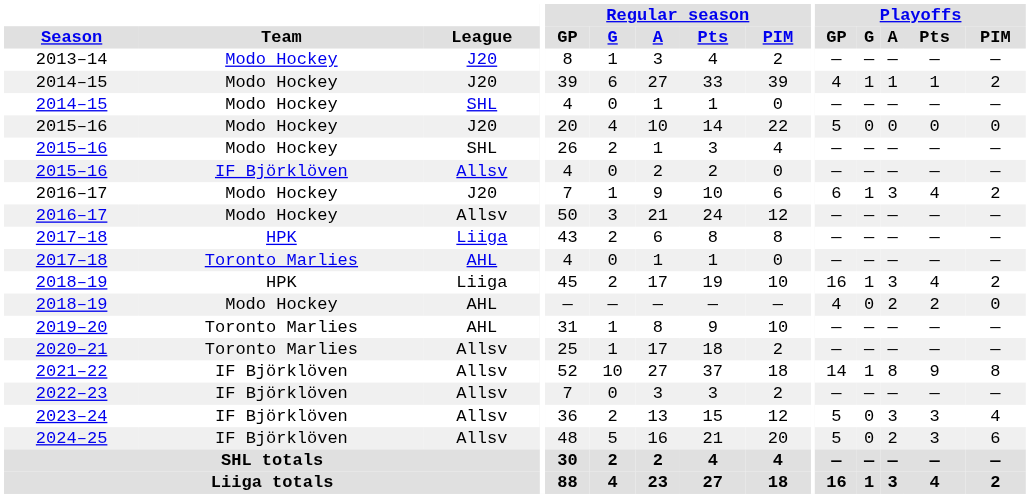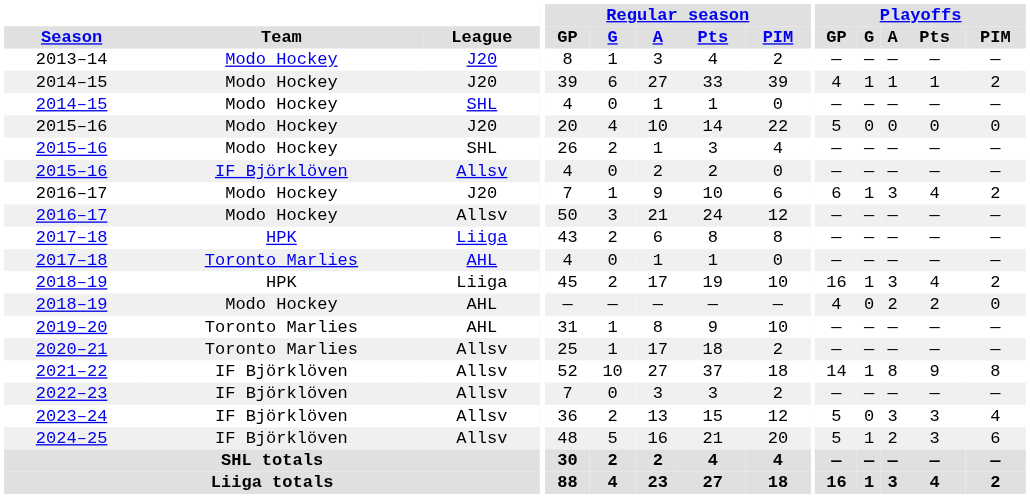2024–25 | Playoffs / G: 0 -> 1
